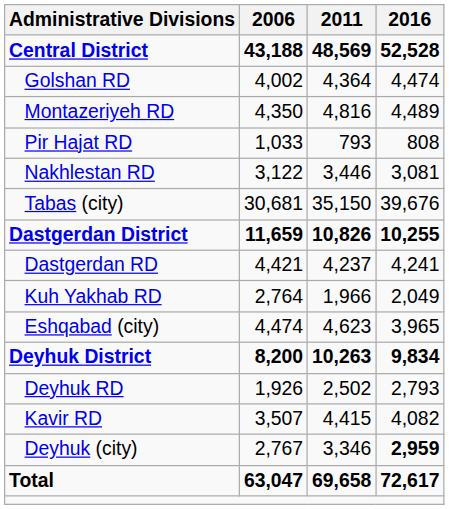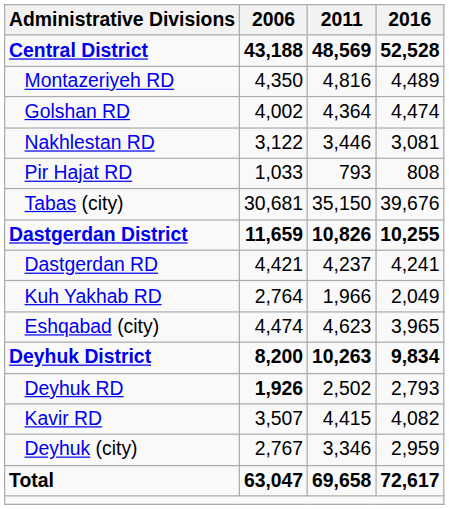rows swapped: Golshan RD <-> Montazeriyeh RD
rows swapped: Nakhlestan RD <-> Pir Hajat RD
Deyhuk RD | 2006: normal -> bold
Deyhuk (city) | 2016: bold -> normal
